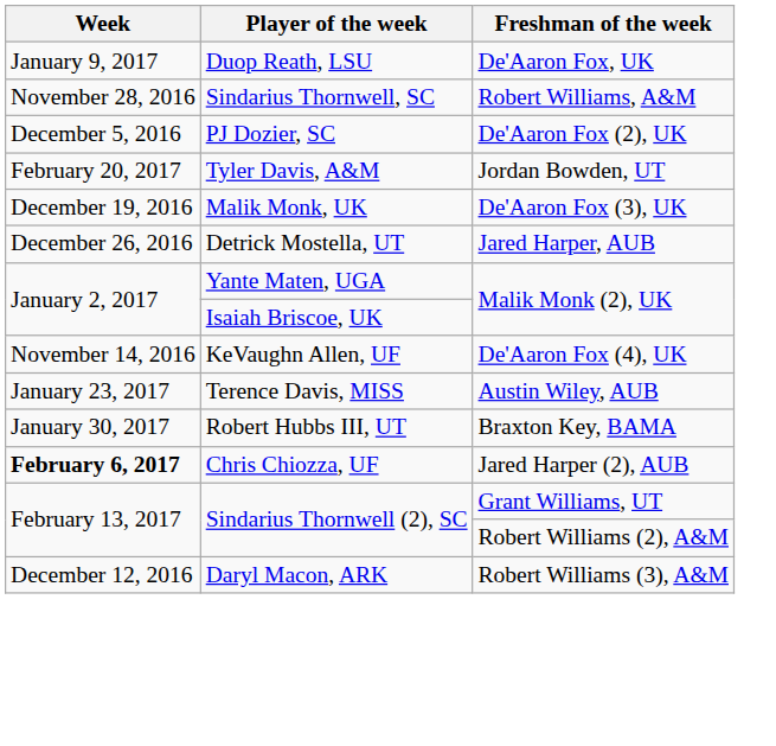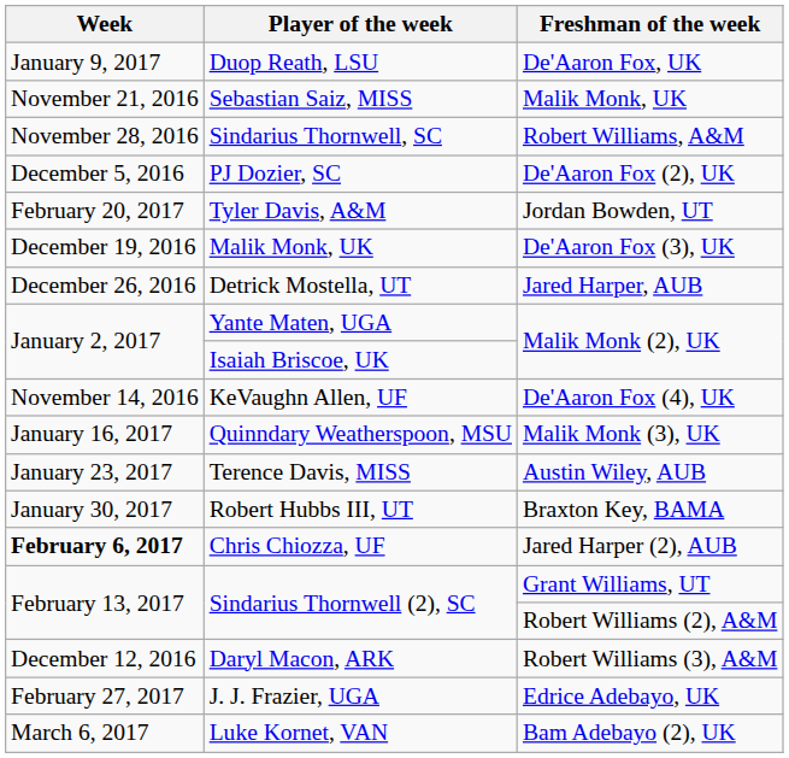+ row: November 21, 2016 | Sebastian Saiz, MISS | Malik Monk, UK
+ row: January 16, 2017 | Quinndary Weatherspoon, MSU | Malik Monk (3), UK
+ row: February 27, 2017 | J. J. Frazier, UGA | Edrice Adebayo, UK
+ row: March 6, 2017 | Luke Kornet, VAN | Bam Adebayo (2), UK
